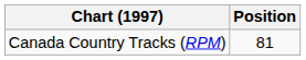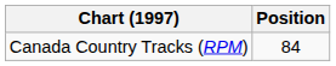Canada Country Tracks (RPM) | Position: 81 -> 84
